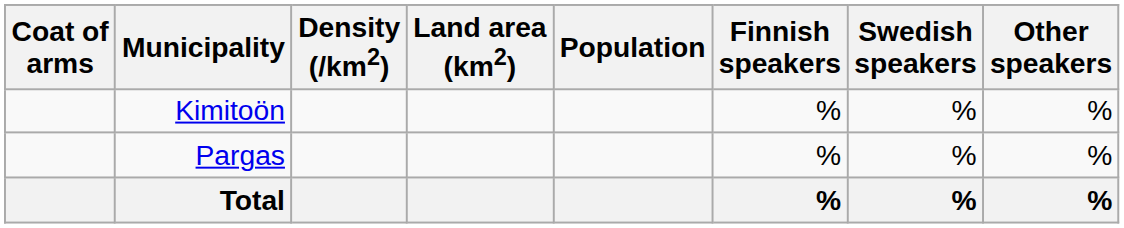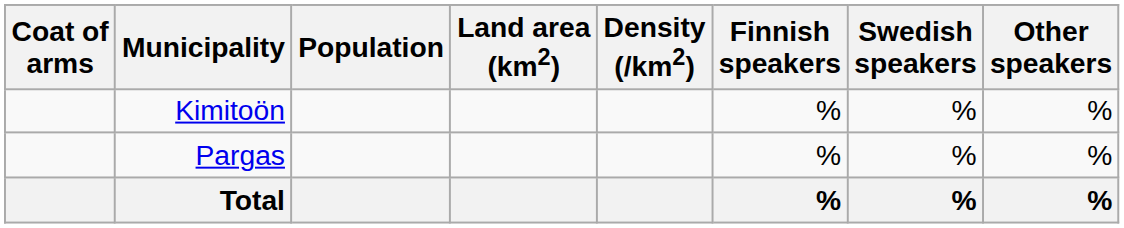columns swapped: Population <-> Density (/km2)
